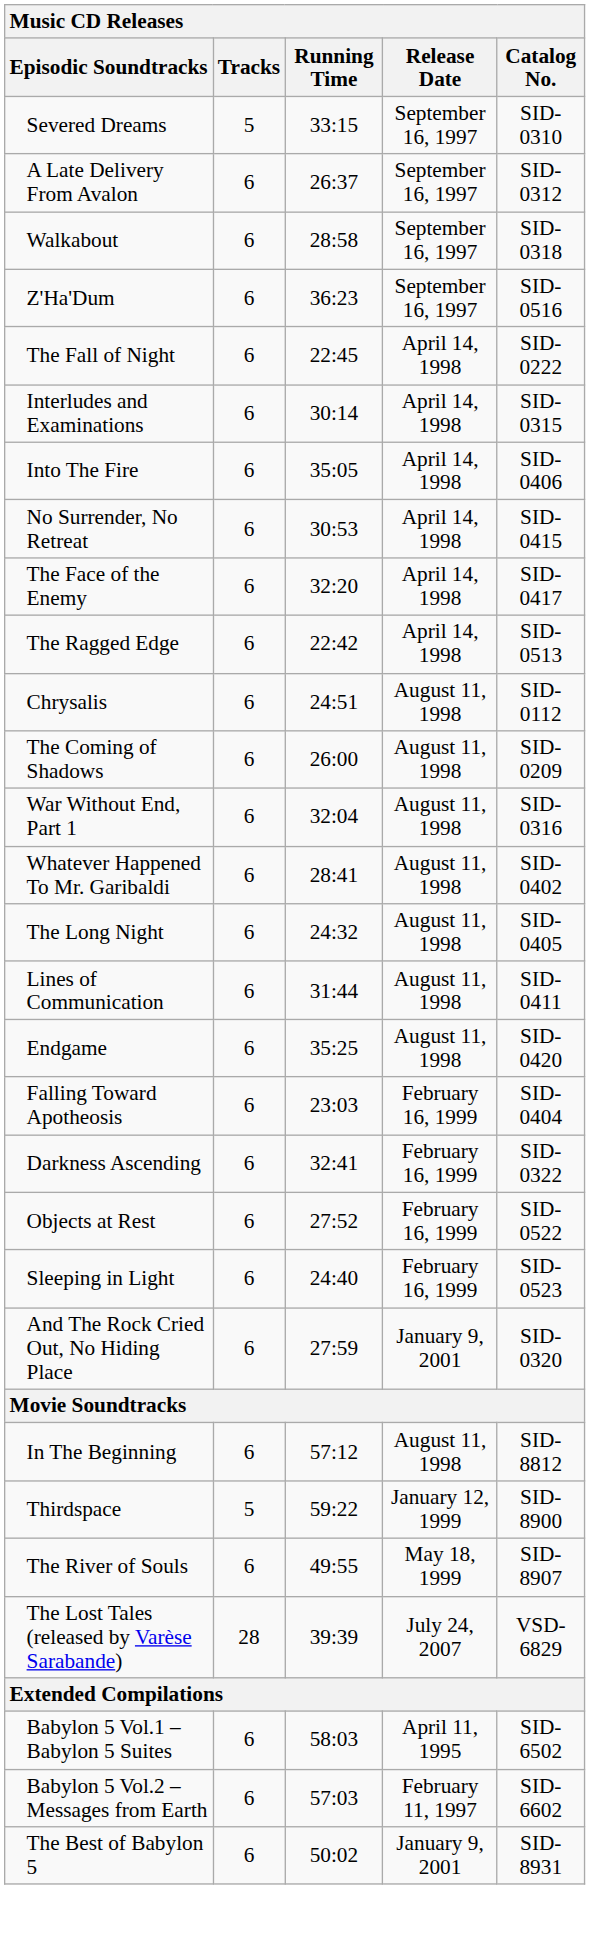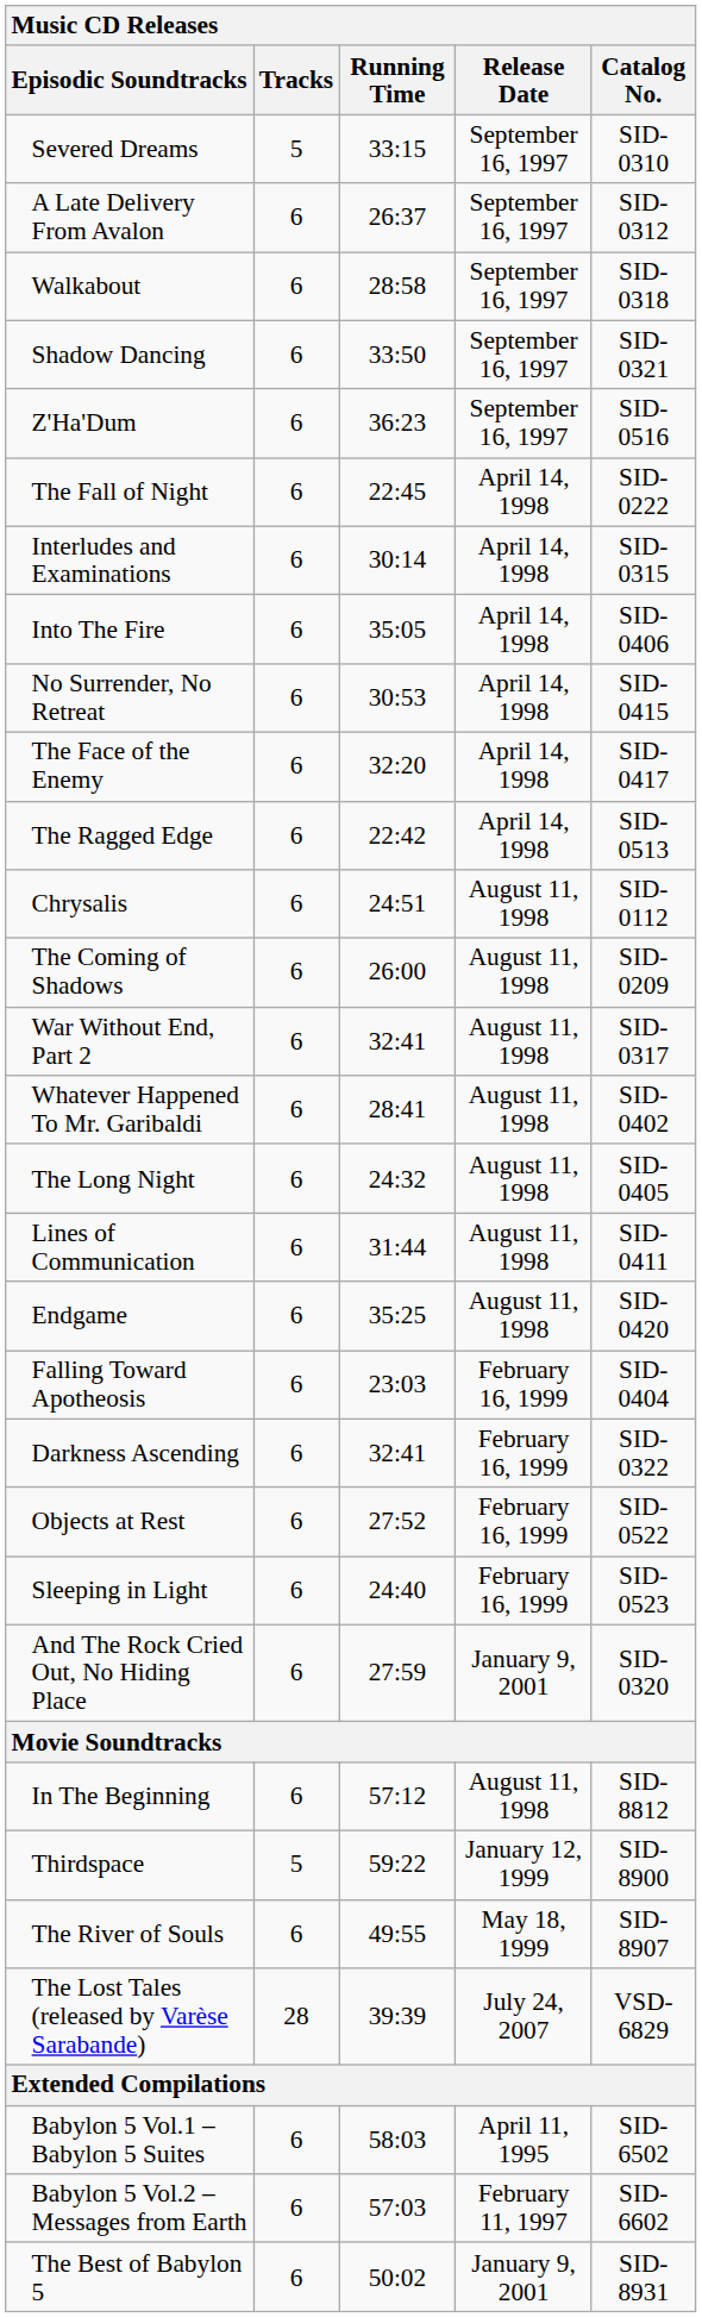+ row: Shadow Dancing | 6 | 33:50 | September 16, 1997 | SID-0321
- row: War Without End, Part 1 | 6 | 32:04 | August 11, 1998 | SID-0316
+ row: War Without End, Part 2 | 6 | 32:41 | August 11, 1998 | SID-0317
